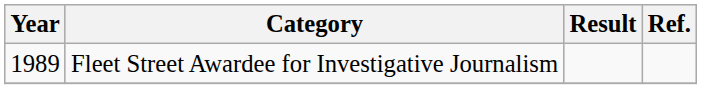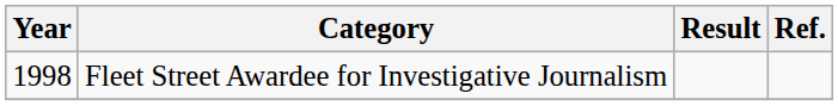Fleet Street Awardee for Investigative Journalism | Year: 1989 -> 1998
